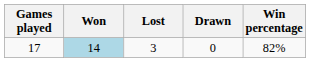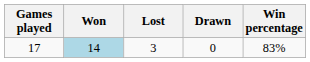17 | Win percentage: 82% -> 83%
